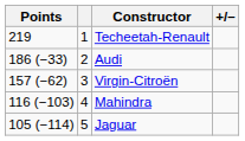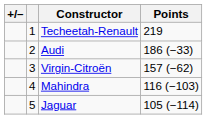columns swapped: +/– <-> Points
